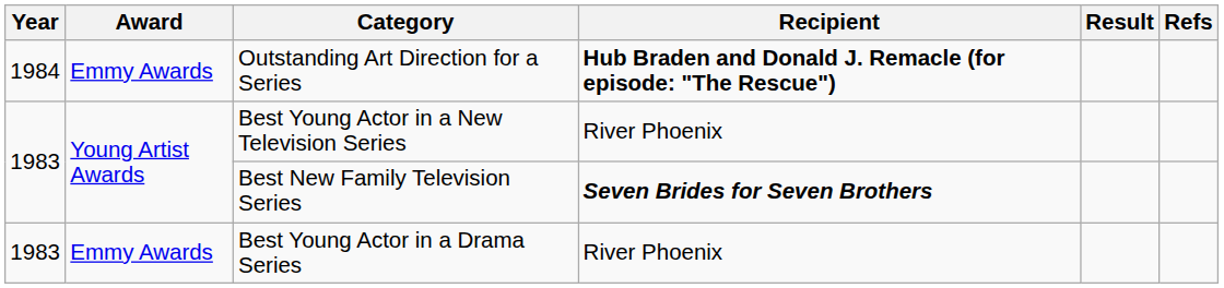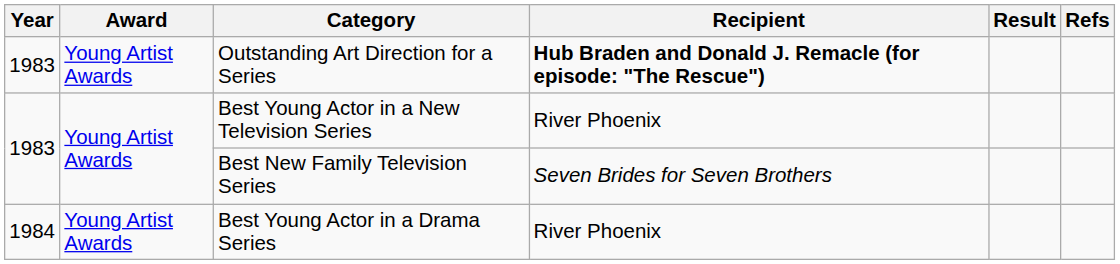Outstanding Art Direction for a Series | Year: 1984 -> 1983
Outstanding Art Direction for a Series | Award: Emmy Awards -> Young Artist Awards
Best New Family Television Series | Recipient: bold -> normal
Best Young Actor in a Drama Series | Year: 1983 -> 1984
Best Young Actor in a Drama Series | Award: Emmy Awards -> Young Artist Awards
